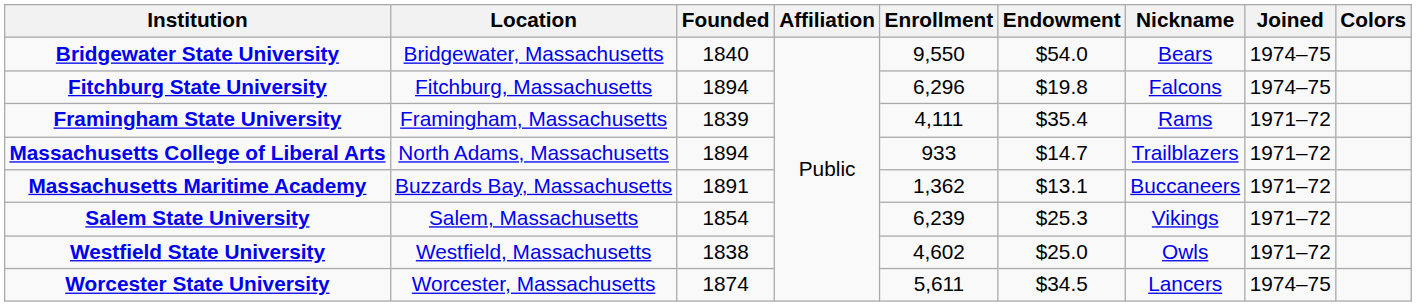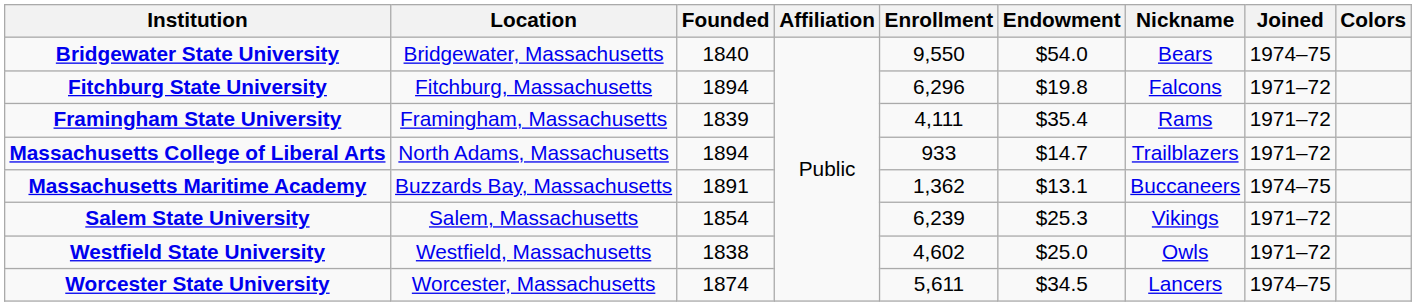Fitchburg State University | Joined: 1974–75 -> 1971–72
Massachusetts Maritime Academy | Joined: 1971–72 -> 1974–75
